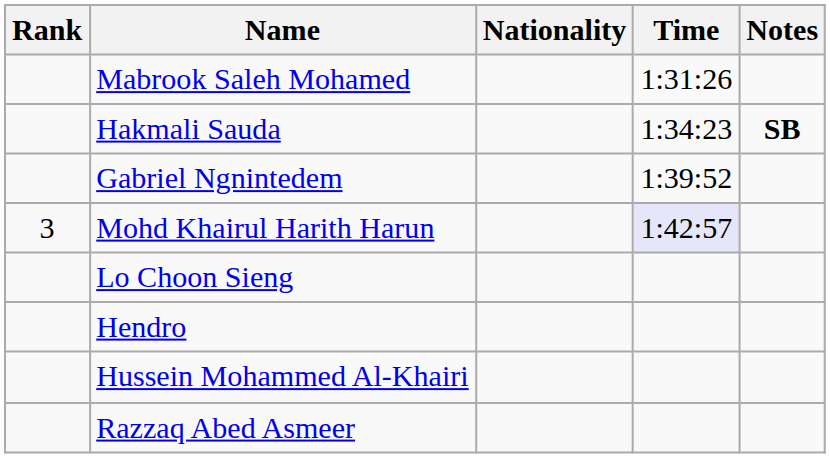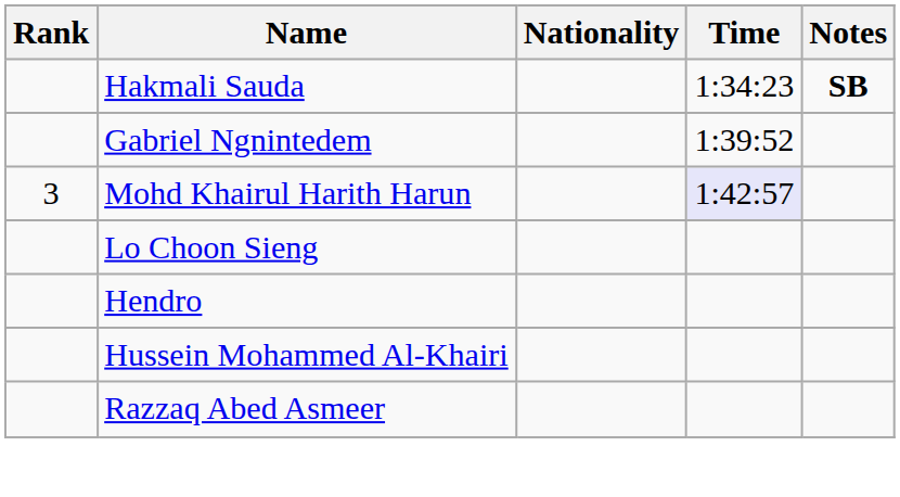- row: Mabrook Saleh Mohamed | 1:31:26
